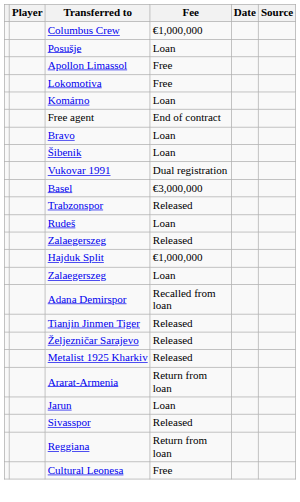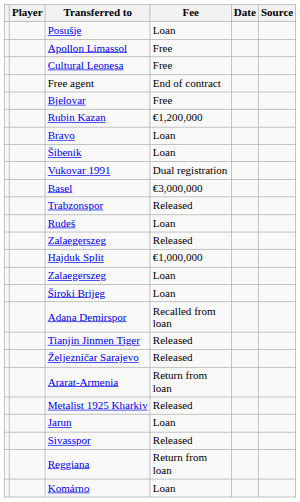- row: Columbus Crew | €1,000,000
- row: Lokomotiva | Free
rows swapped: Cultural Leonesa <-> Komárno
+ row: Bjelovar | Free
+ row: Rubin Kazan | €1,200,000
+ row: Široki Brijeg | Loan
rows swapped: Ararat-Armenia <-> Metalist 1925 Kharkiv
